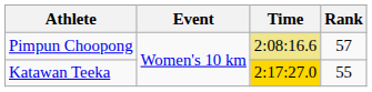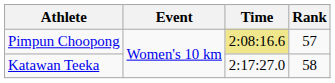Katawan Teeka | Time: gold background -> no background
Katawan Teeka | Rank: 55 -> 58
